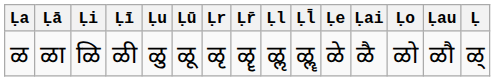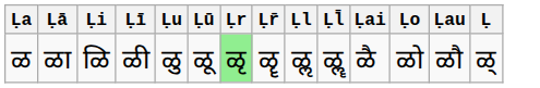- column: Ḷe | ळे
ळ | Ḷr: no background -> lightgreen background
